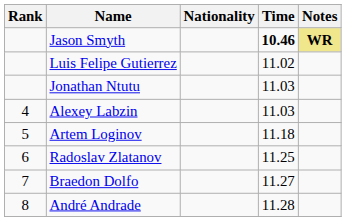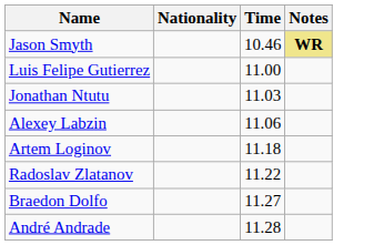- column: Rank | 4 | 5 | 6 | 7 | 8
Jason Smyth | Time: bold -> normal
Luis Felipe Gutierrez | Time: 11.02 -> 11.00
Alexey Labzin | Time: 11.03 -> 11.06
Radoslav Zlatanov | Time: 11.25 -> 11.22
